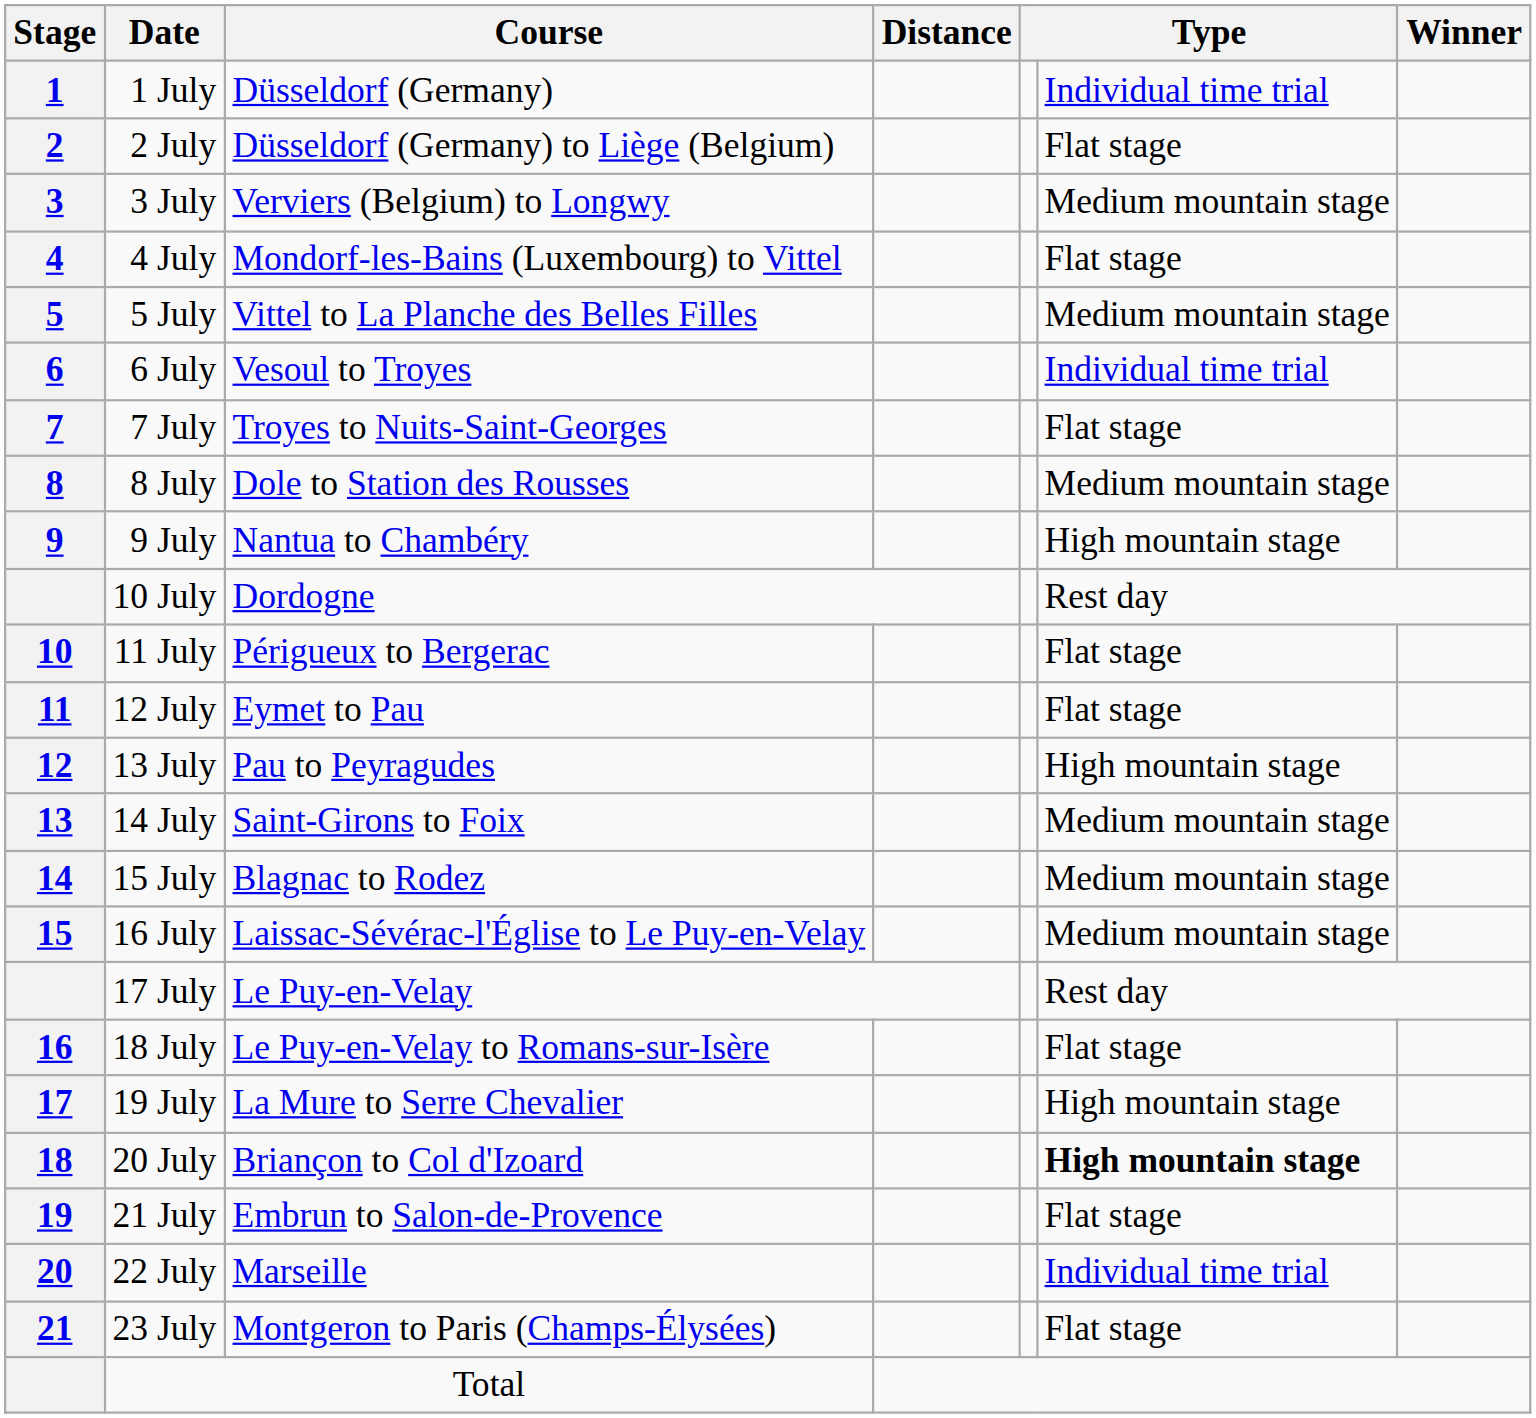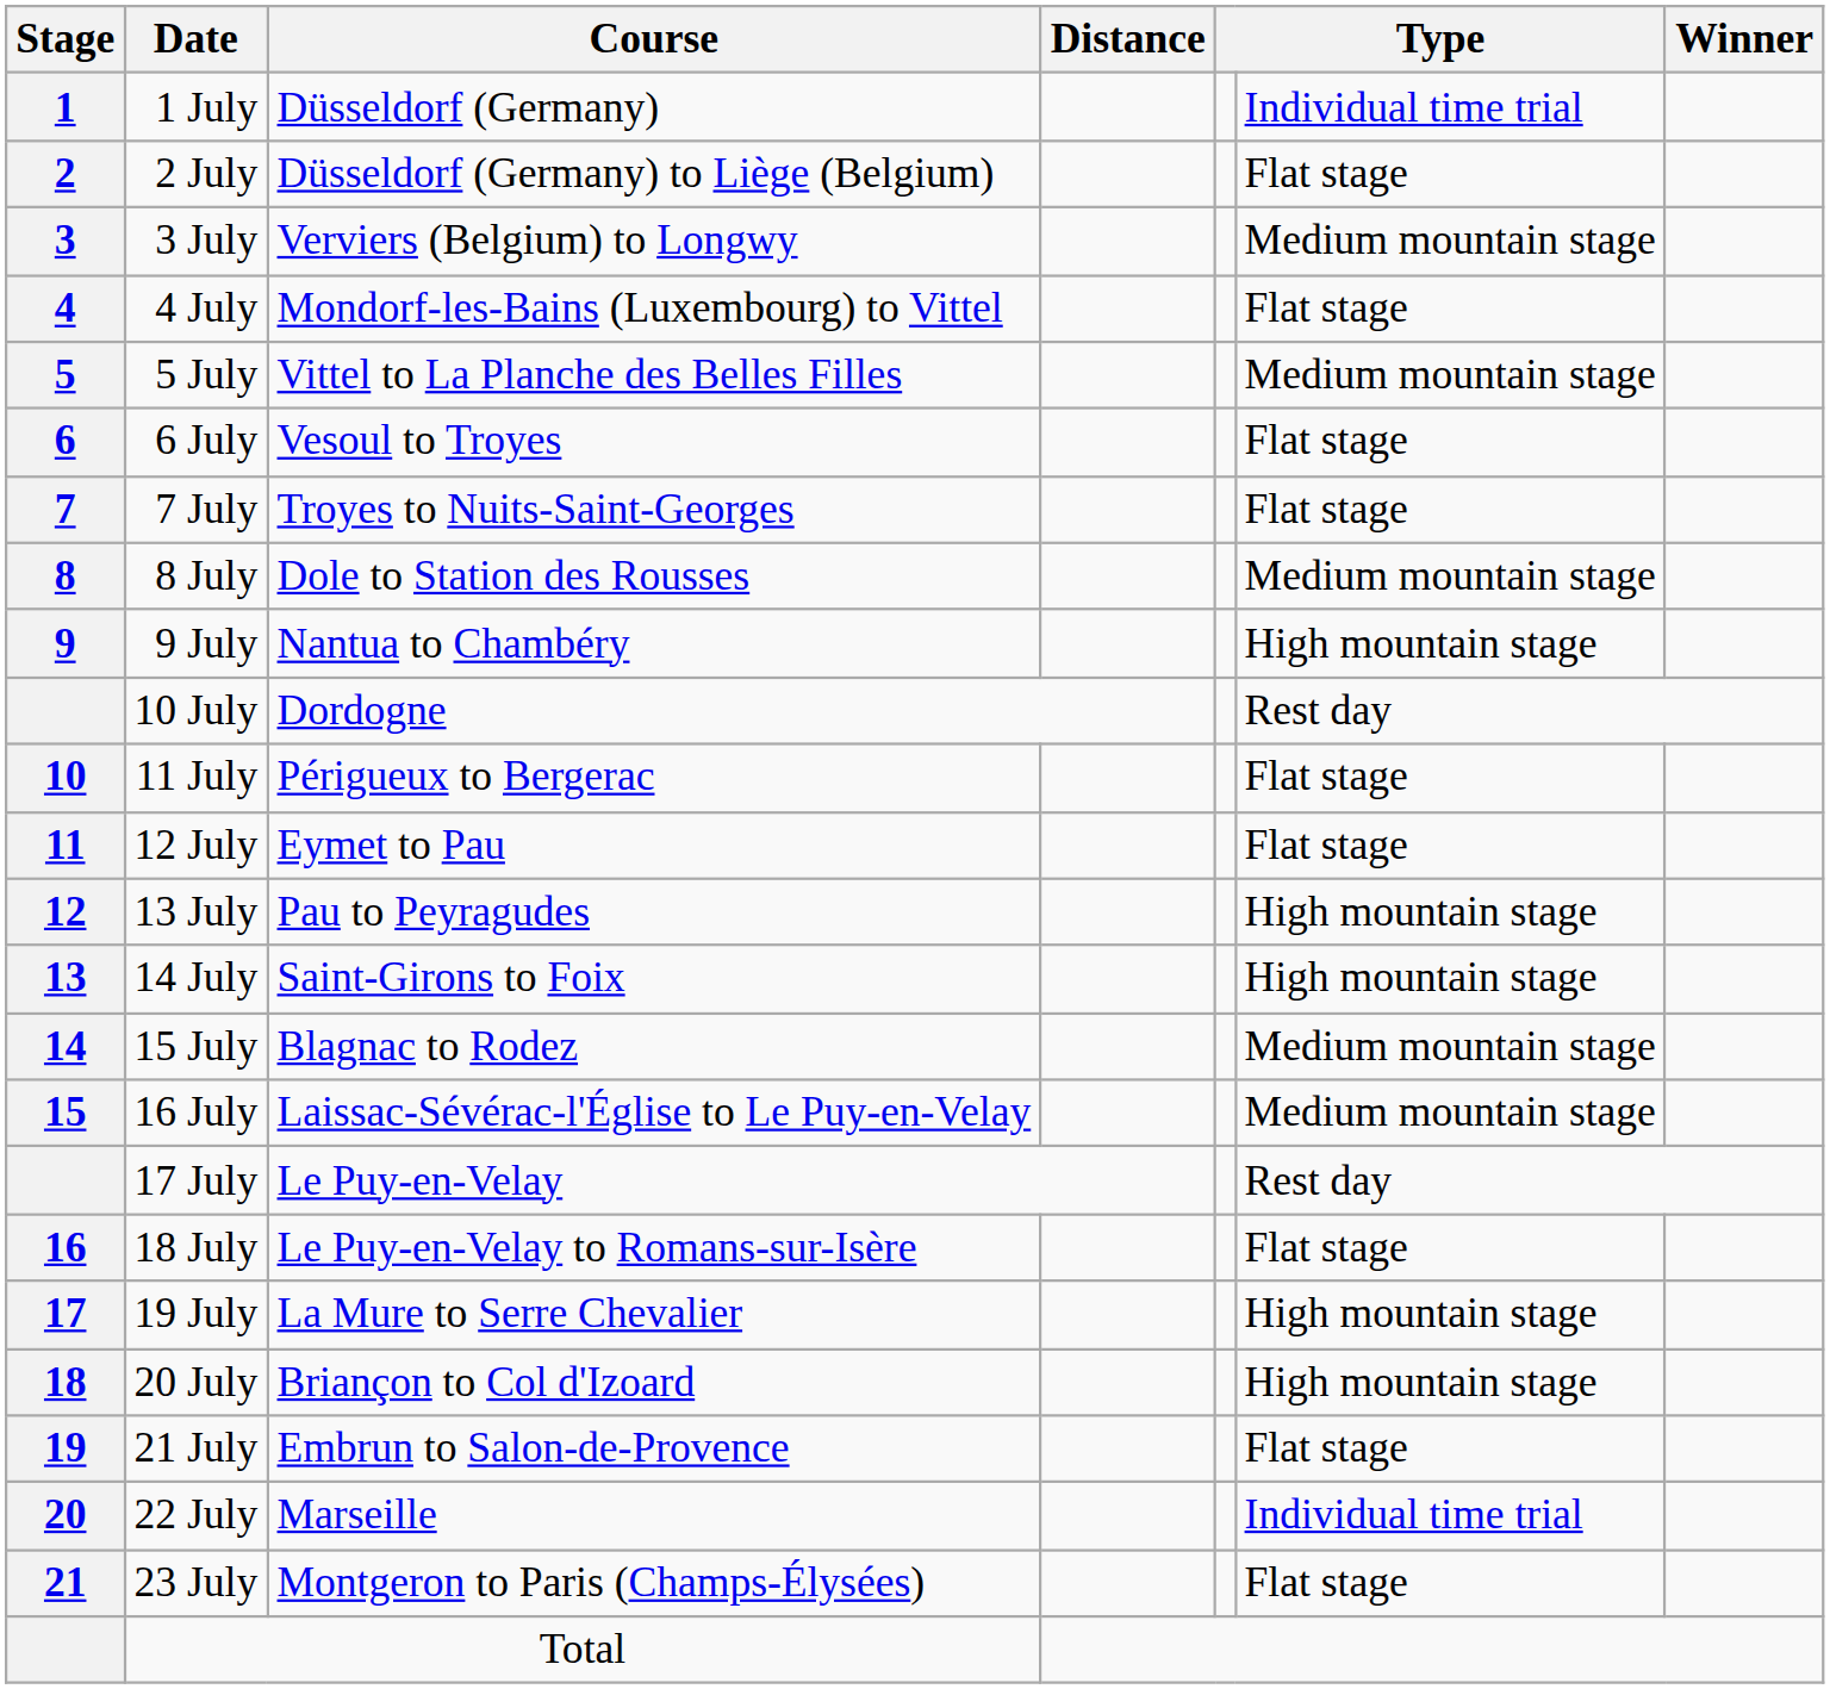6 July | column 6: Individual time trial -> Flat stage
14 July | column 6: Medium mountain stage -> High mountain stage
20 July | column 6: bold -> normal
